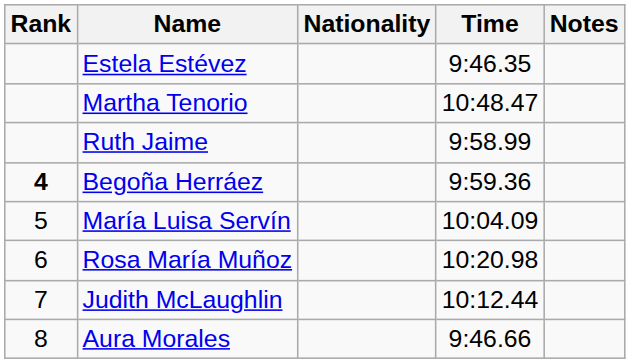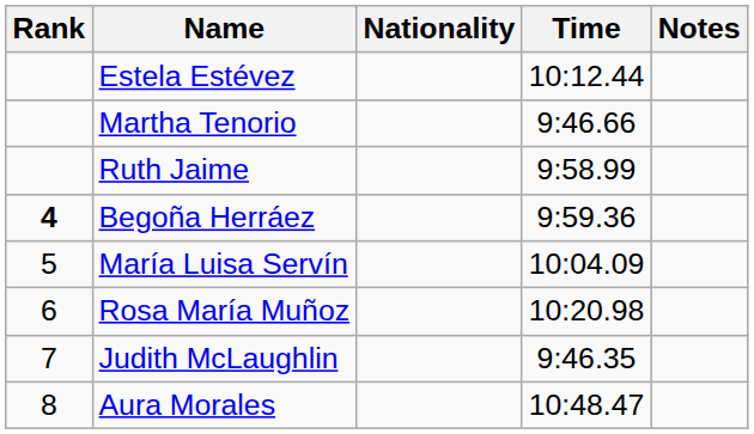Estela Estévez | Time: 9:46.35 -> 10:12.44
Martha Tenorio | Time: 10:48.47 -> 9:46.66
Judith McLaughlin | Time: 10:12.44 -> 9:46.35
Aura Morales | Time: 9:46.66 -> 10:48.47
